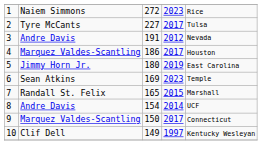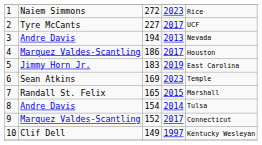2 | column 5: Tulsa -> UCF
3 | column 3: 191 -> 194
3 | column 4: 2012 -> 2013
5 | column 3: 180 -> 183
8 | column 5: UCF -> Tulsa
9 | column 3: 150 -> 152
